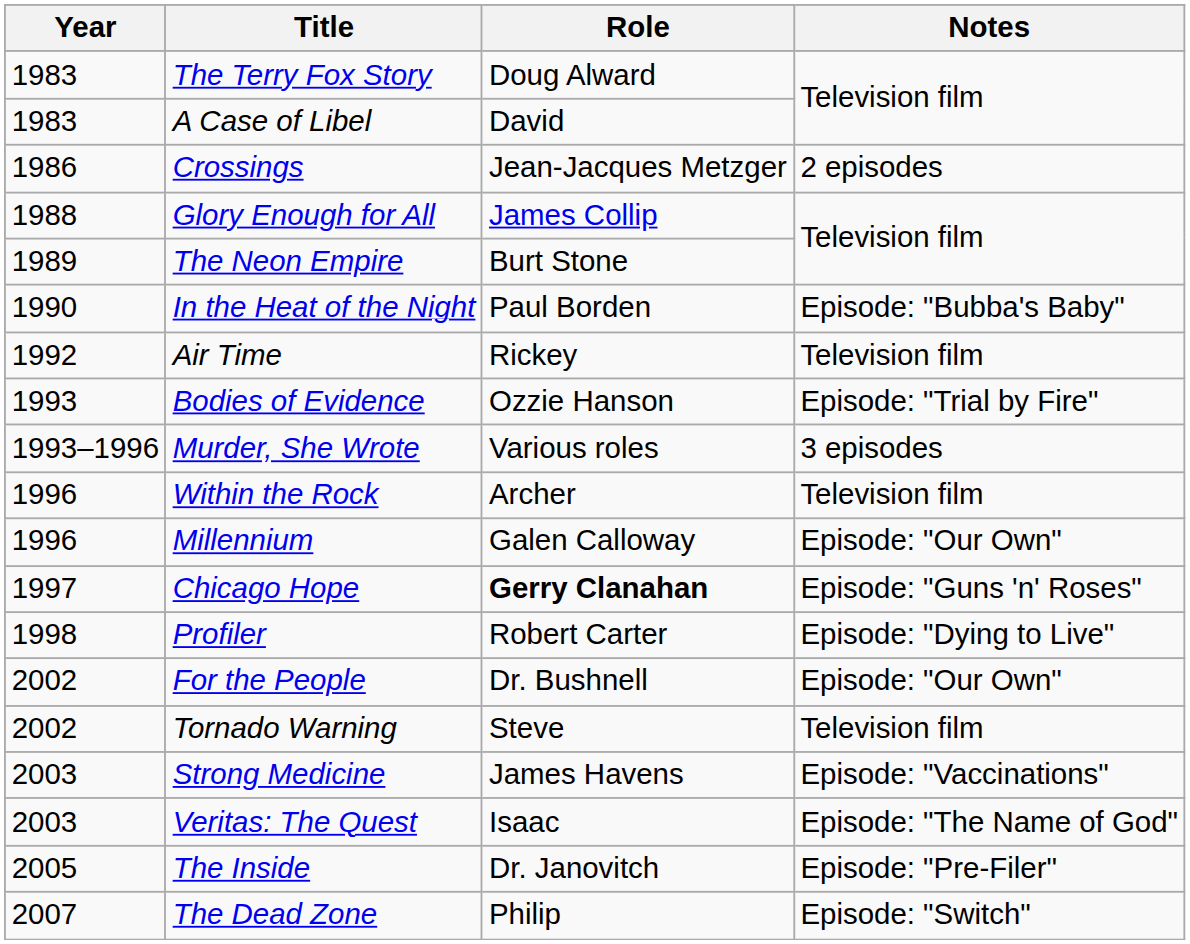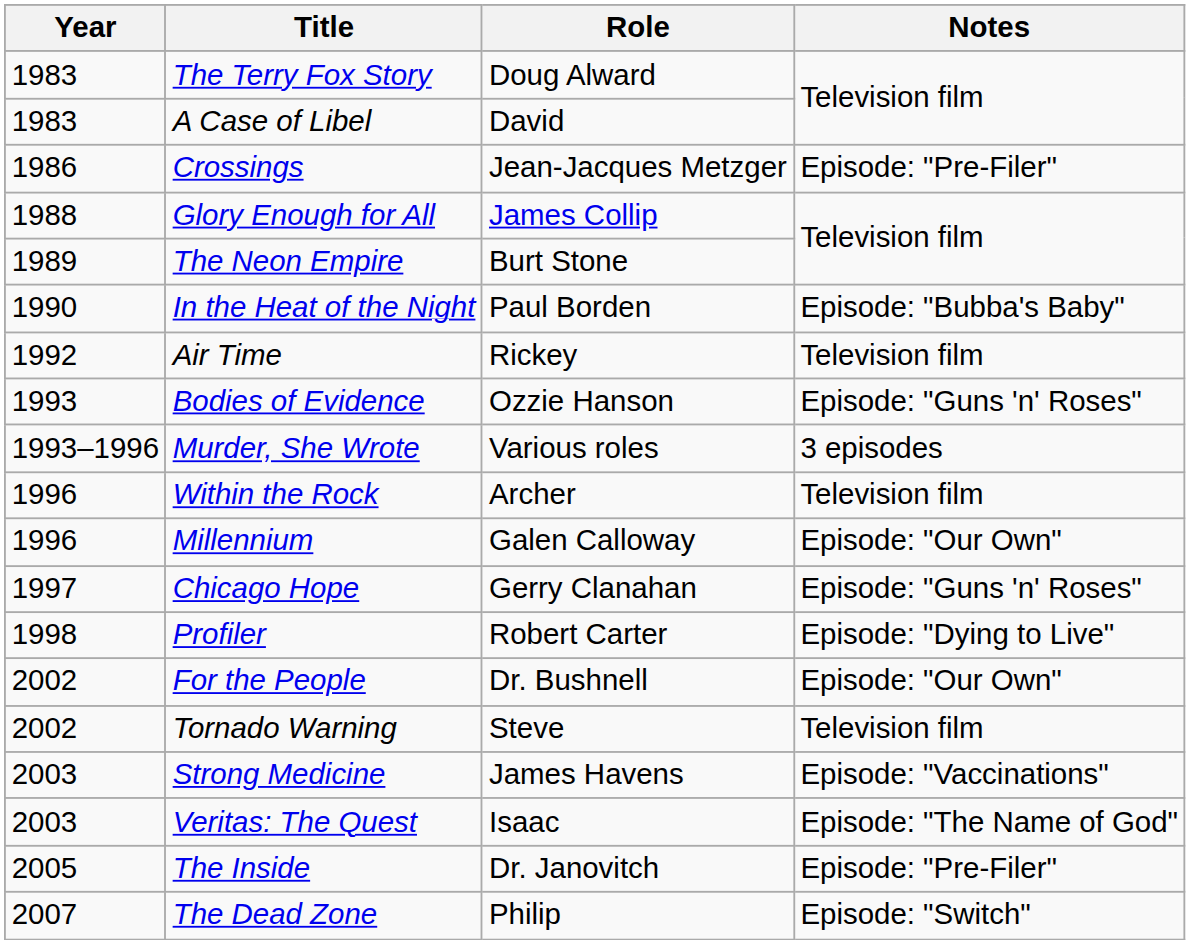Crossings | Notes: 2 episodes -> Episode: "Pre-Filer"
Bodies of Evidence | Notes: Episode: "Trial by Fire" -> Episode: "Guns 'n' Roses"
Chicago Hope | Role: bold -> normal
